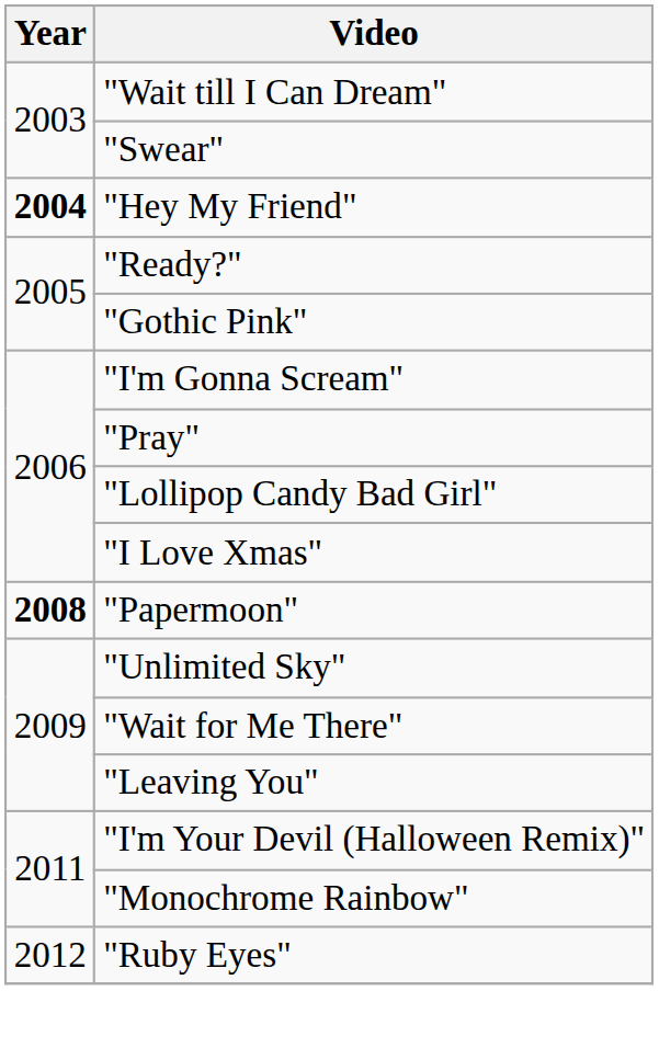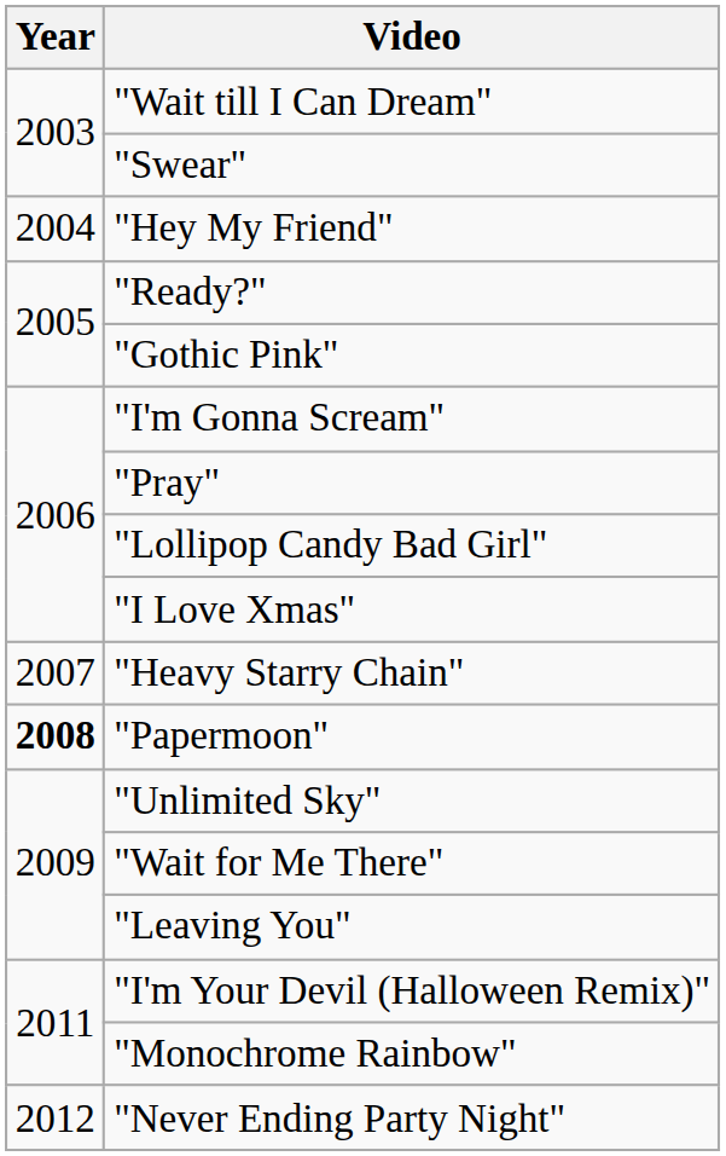"Hey My Friend" | Year: bold -> normal
+ row: 2007 | "Heavy Starry Chain"
+ row: 2012 | "Never Ending Party Night"
- row: 2012 | "Ruby Eyes"
